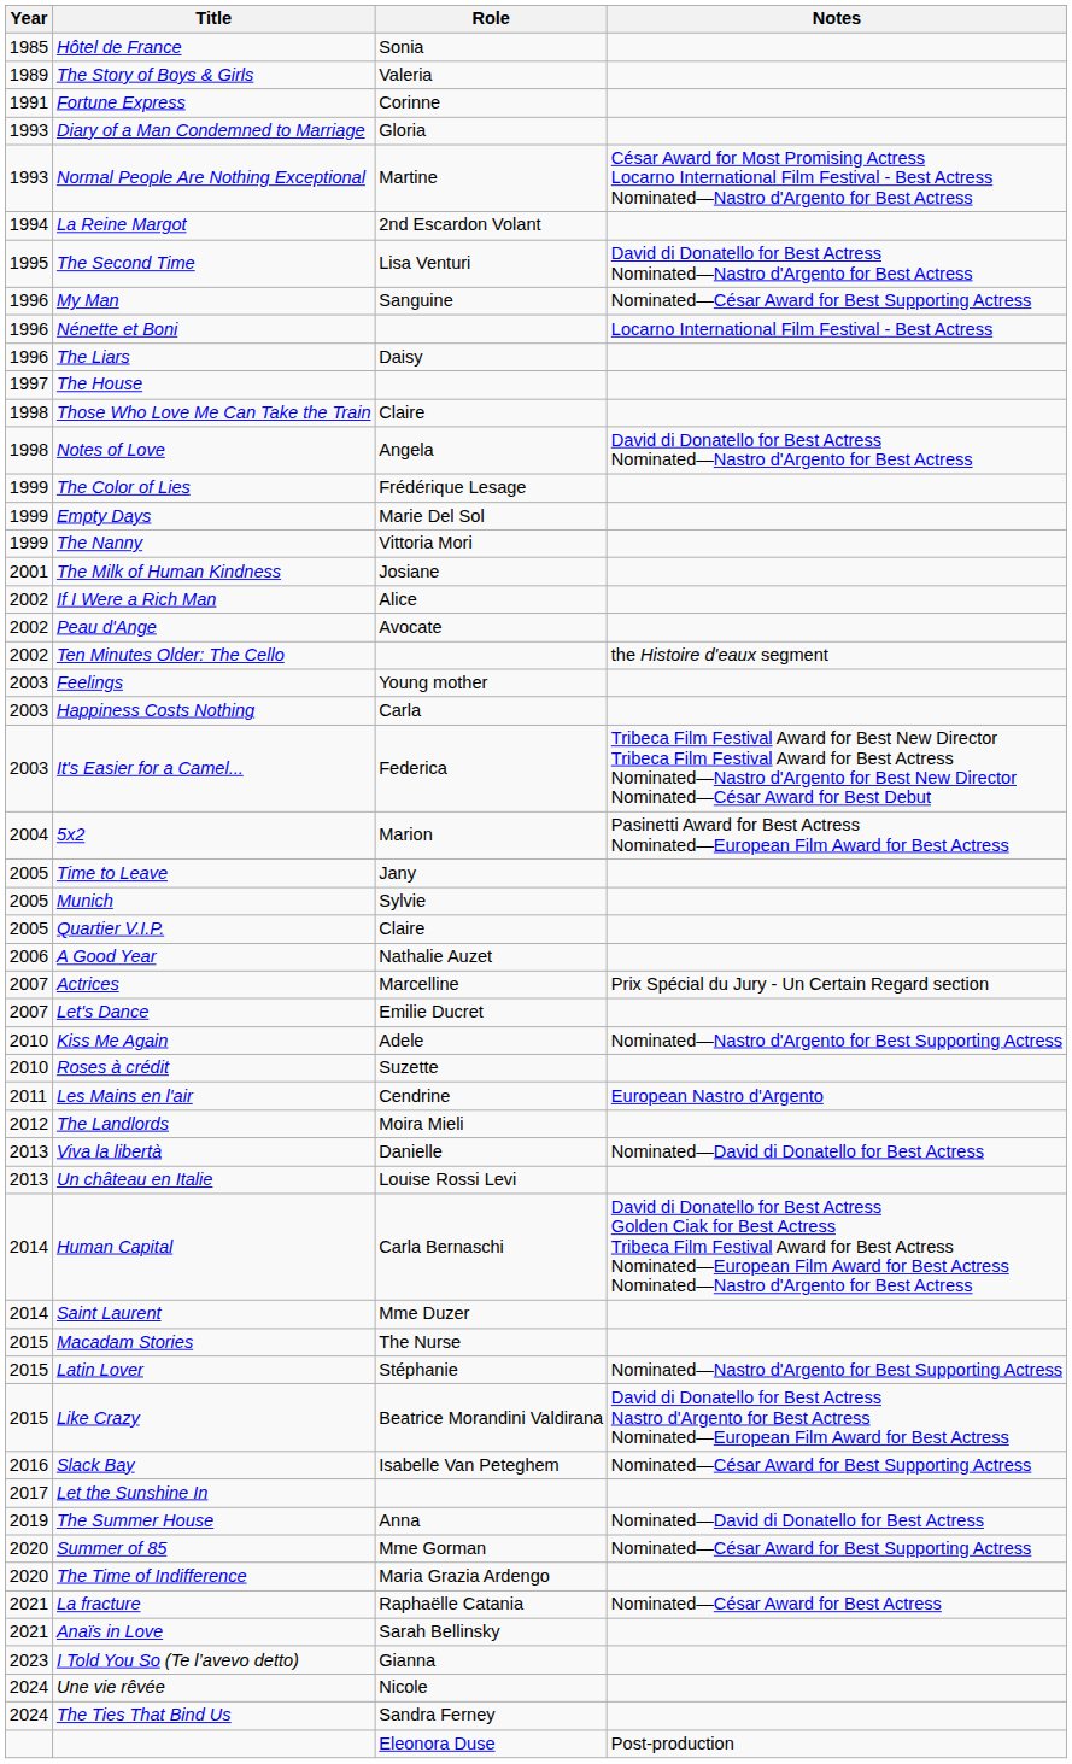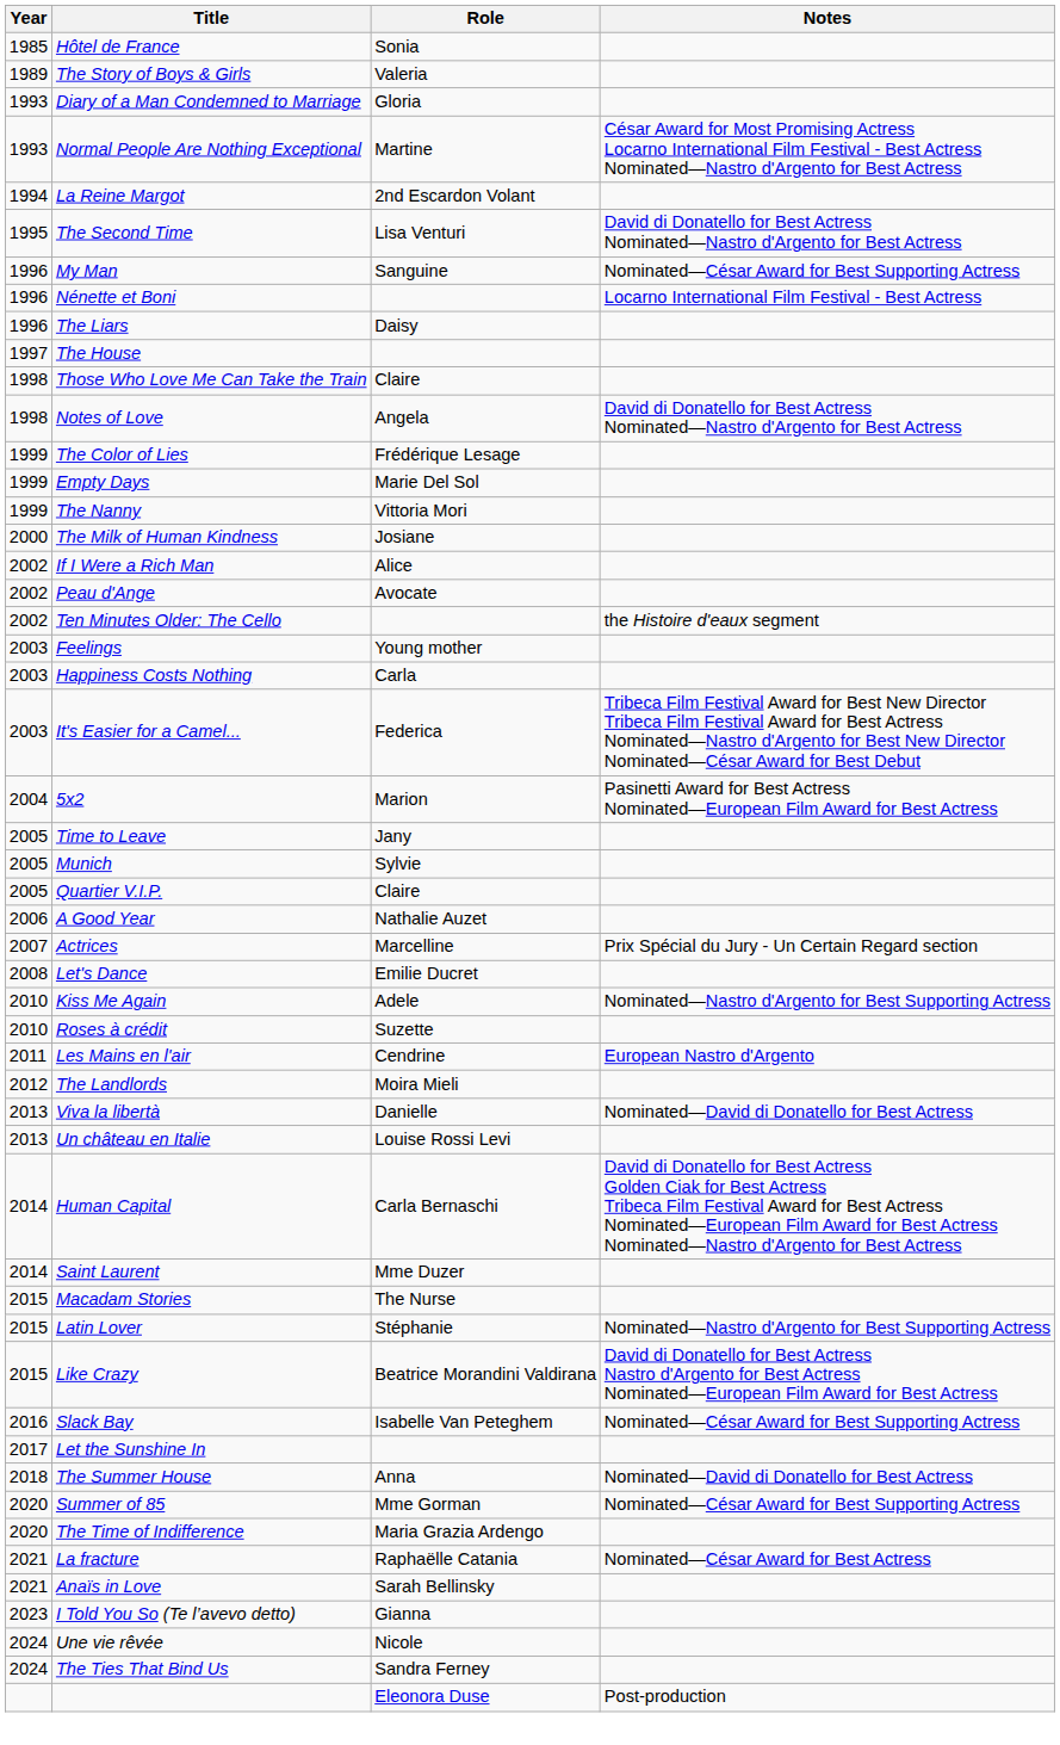- row: 1991 | Fortune Express | Corinne
The Milk of Human Kindness | Year: 2001 -> 2000
Let's Dance | Year: 2007 -> 2008
The Summer House | Year: 2019 -> 2018
